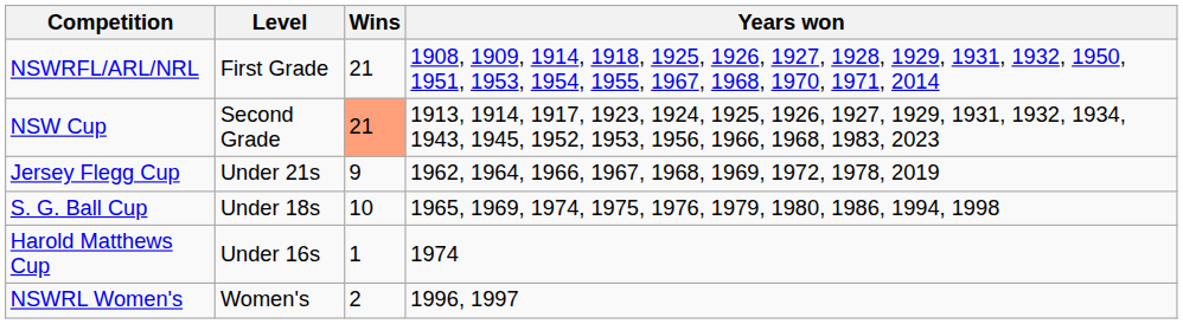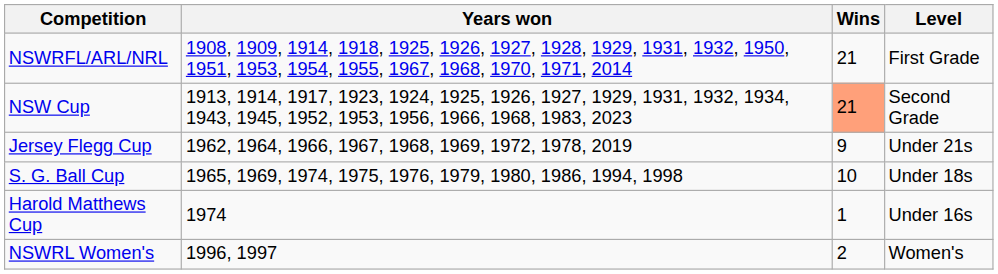columns swapped: Level <-> Years won
